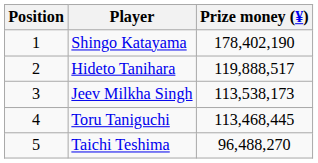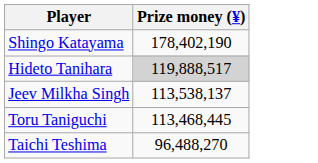- column: Position | 1 | 2 | 3 | 4 | 5
Hideto Tanihara | Prize money (¥): no background -> lightgrey background
Jeev Milkha Singh | Prize money (¥): 113,538,173 -> 113,538,137
